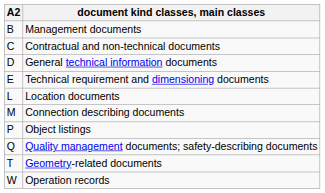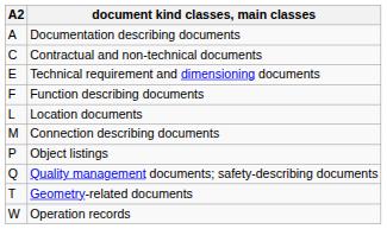+ row: A | Documentation describing documents
- row: B | Management documents
- row: D | General technical information documents
+ row: F | Function describing documents
